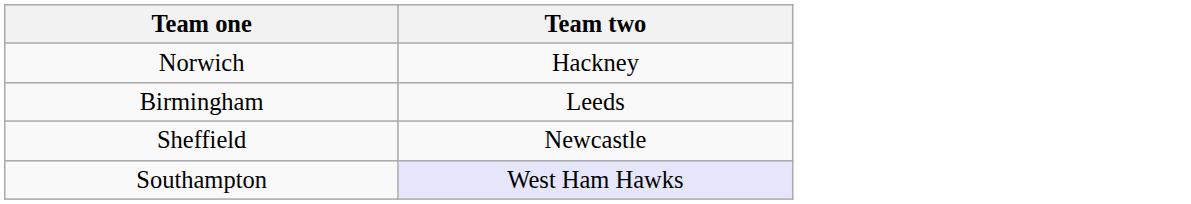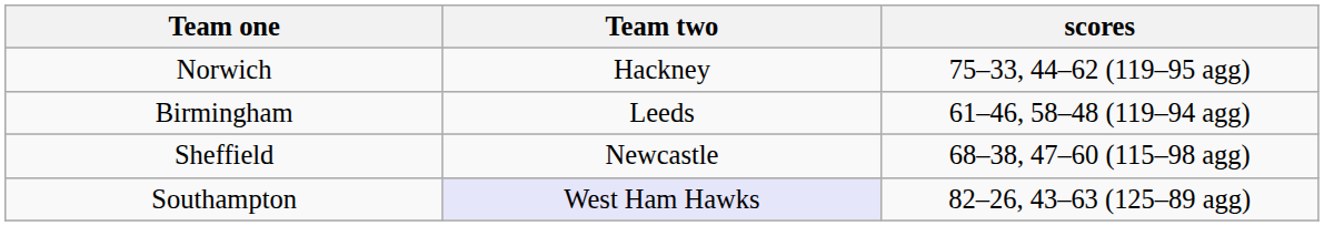+ column: scores | 75–33, 44–62 (119–95 agg) | 61–46, 58–48 (119–94 agg) | 68–38, 47–60 (115–98 agg) | 82–26, 43–63 (125–89 agg)
